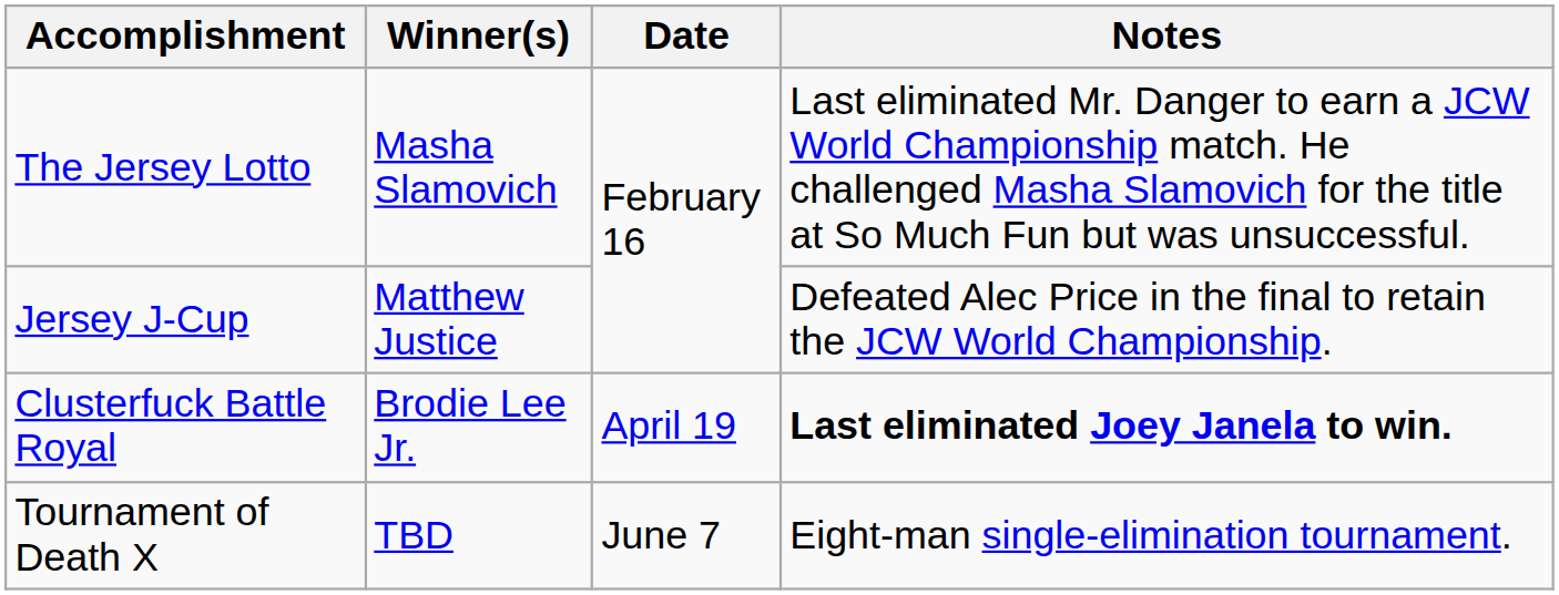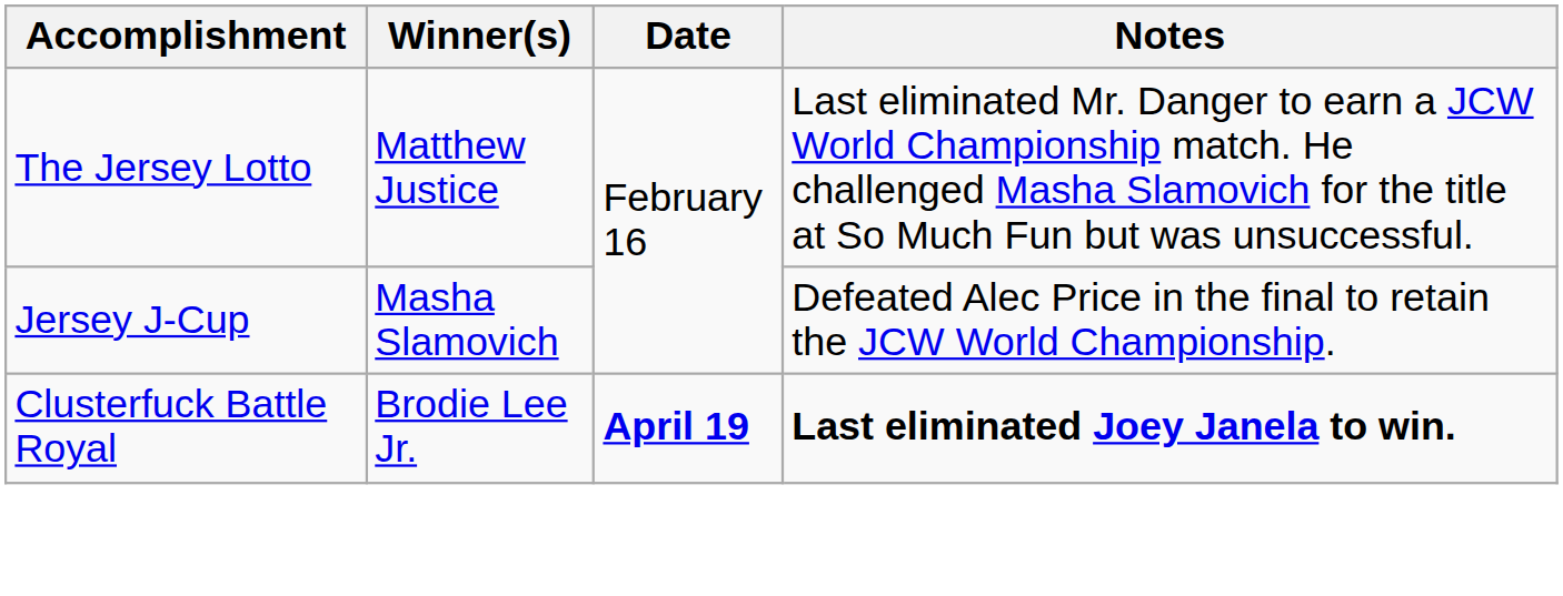The Jersey Lotto | Winner(s): Masha Slamovich -> Matthew Justice
Jersey J-Cup | Winner(s): Matthew Justice -> Masha Slamovich
Clusterfuck Battle Royal | Date: normal -> bold
- row: Tournament of Death X | TBD | June 7 | Eight-man single-elimination tournament.
